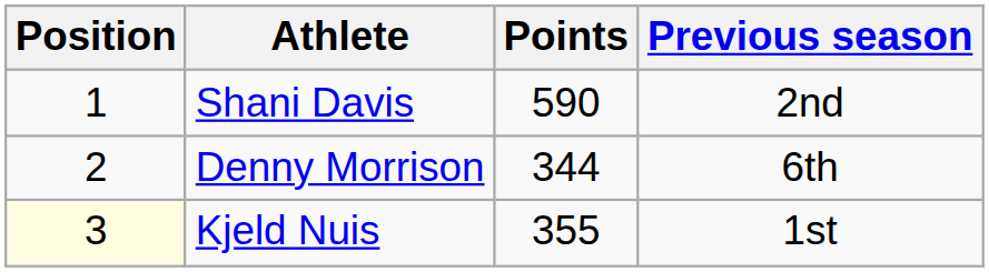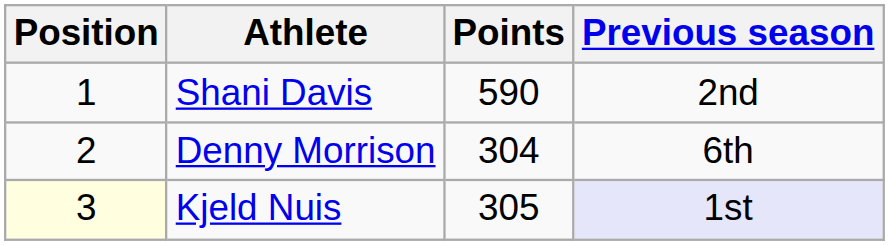Denny Morrison | Points: 344 -> 304
Kjeld Nuis | Points: 355 -> 305
Kjeld Nuis | Previous season: no background -> lavender background
